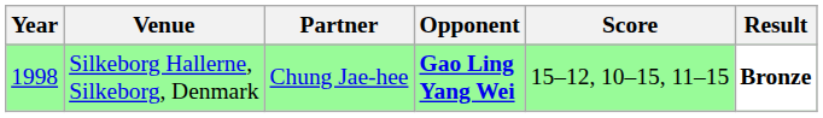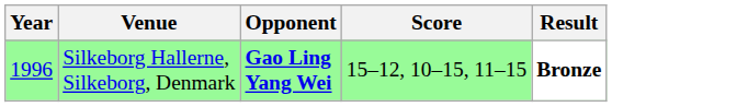- column: Partner | Chung Jae-hee
Silkeborg Hallerne, Silkeborg, Denmark | Year: 1998 -> 1996
